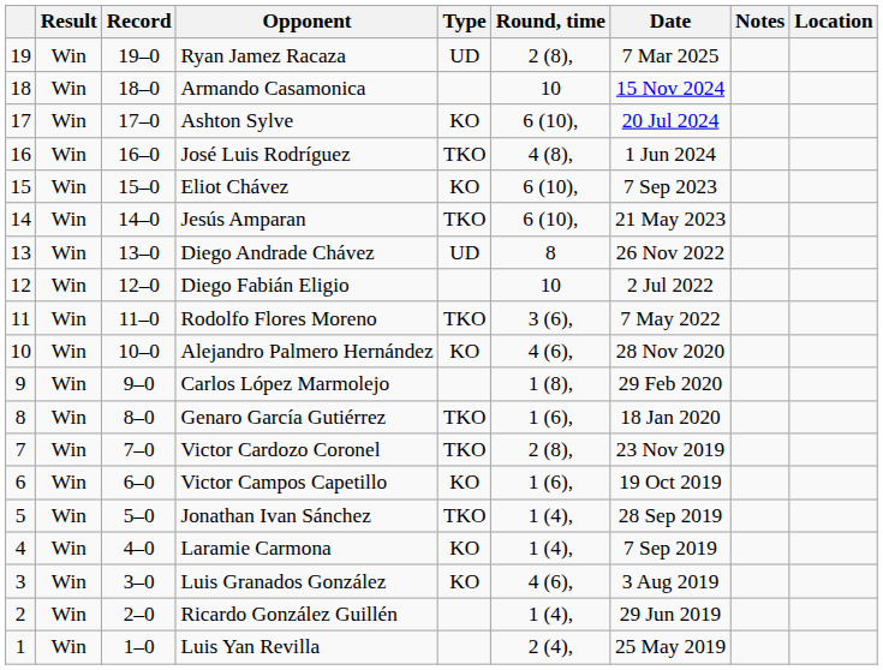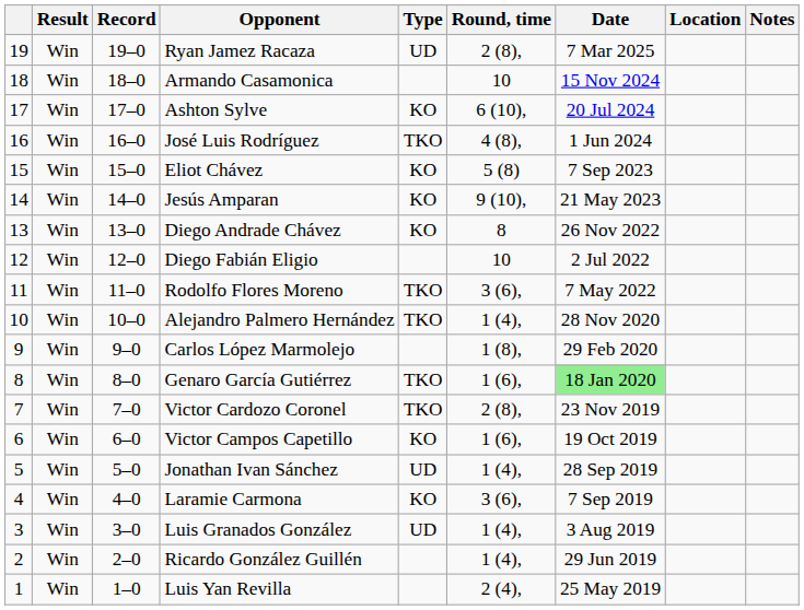columns swapped: Location <-> Notes
Eliot Chávez | Round, time: 6 (10), -> 5 (8)
Jesús Amparan | Type: TKO -> KO
Jesús Amparan | Round, time: 6 (10), -> 9 (10),
Diego Andrade Chávez | Type: UD -> KO
Alejandro Palmero Hernández | Type: KO -> TKO
Alejandro Palmero Hernández | Round, time: 4 (6), -> 1 (4),
Genaro García Gutiérrez | Date: no background -> lightgreen background
Jonathan Ivan Sánchez | Type: TKO -> UD
Laramie Carmona | Round, time: 1 (4), -> 3 (6),
Luis Granados González | Type: KO -> UD
Luis Granados González | Round, time: 4 (6), -> 1 (4),
